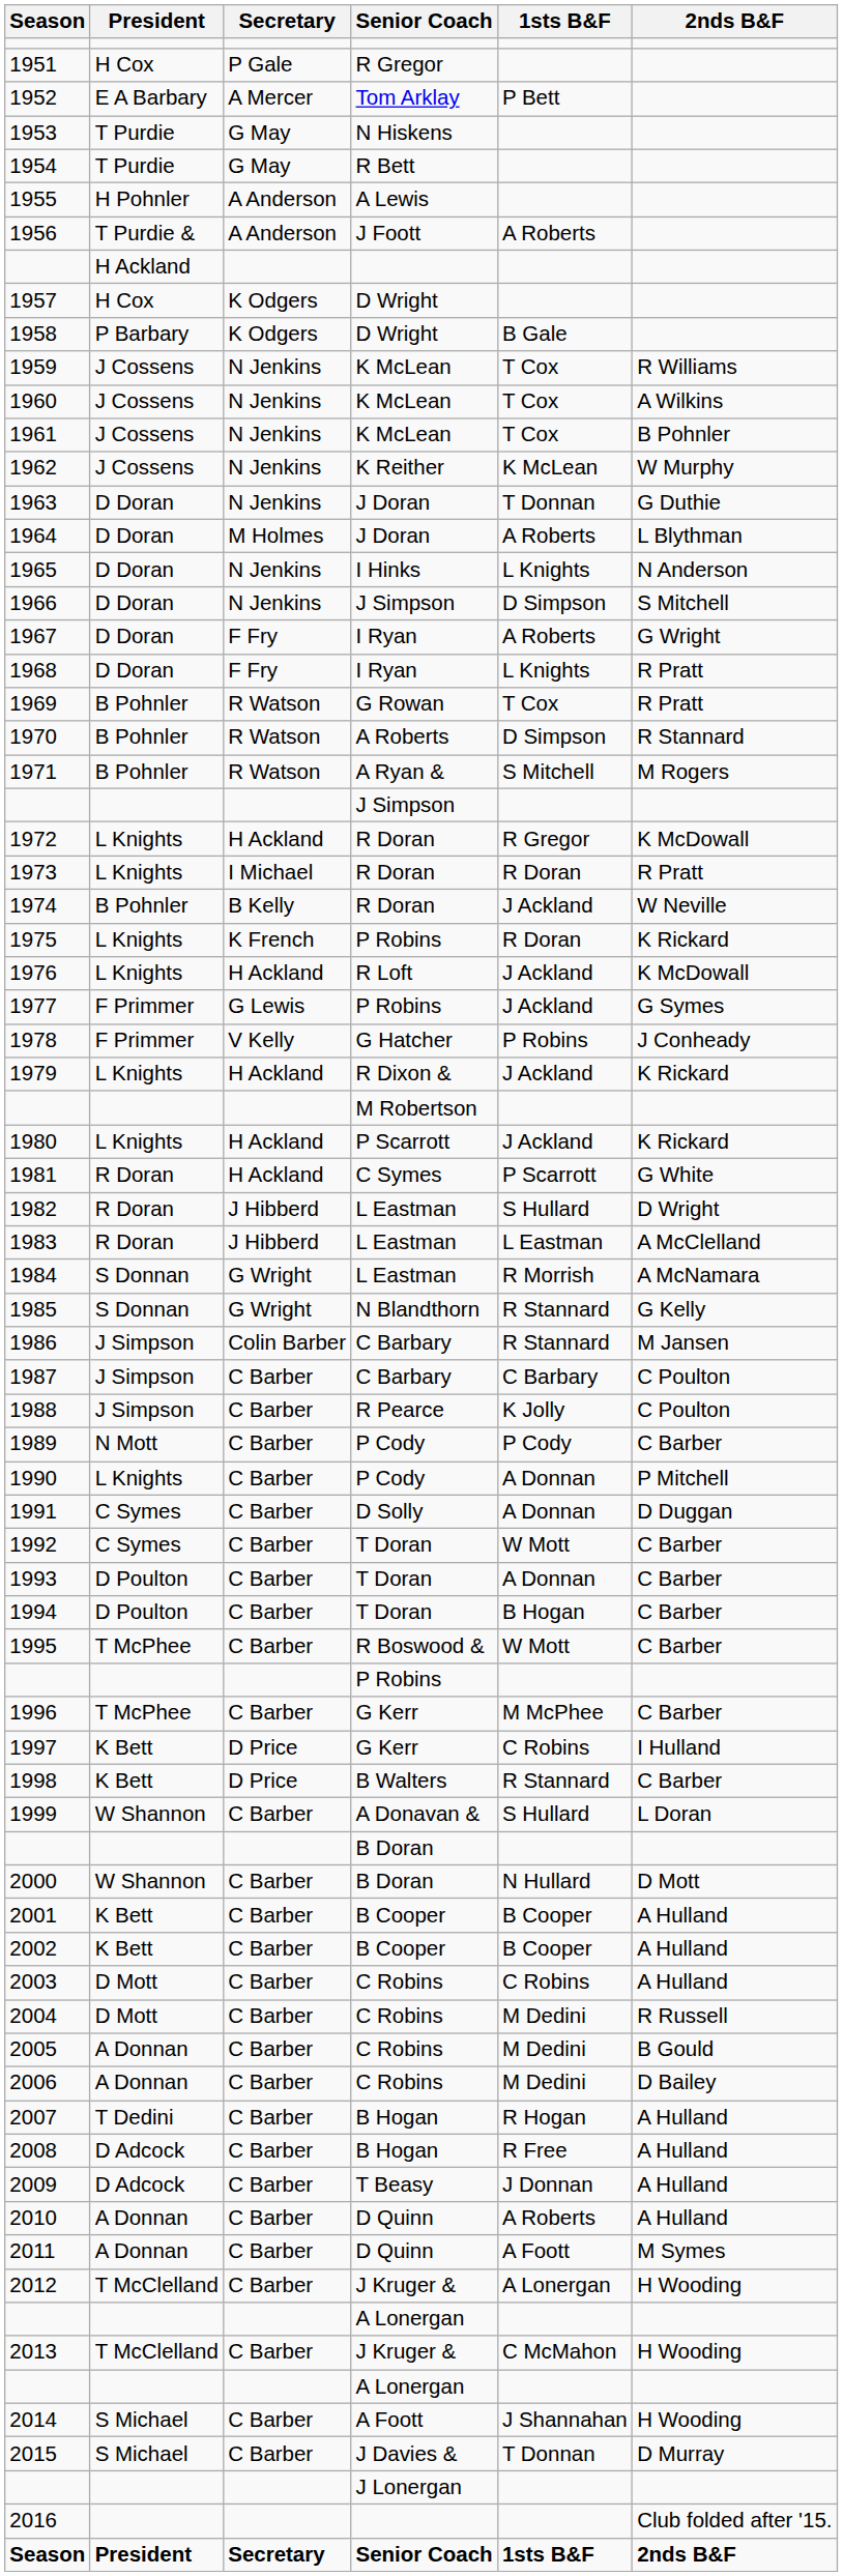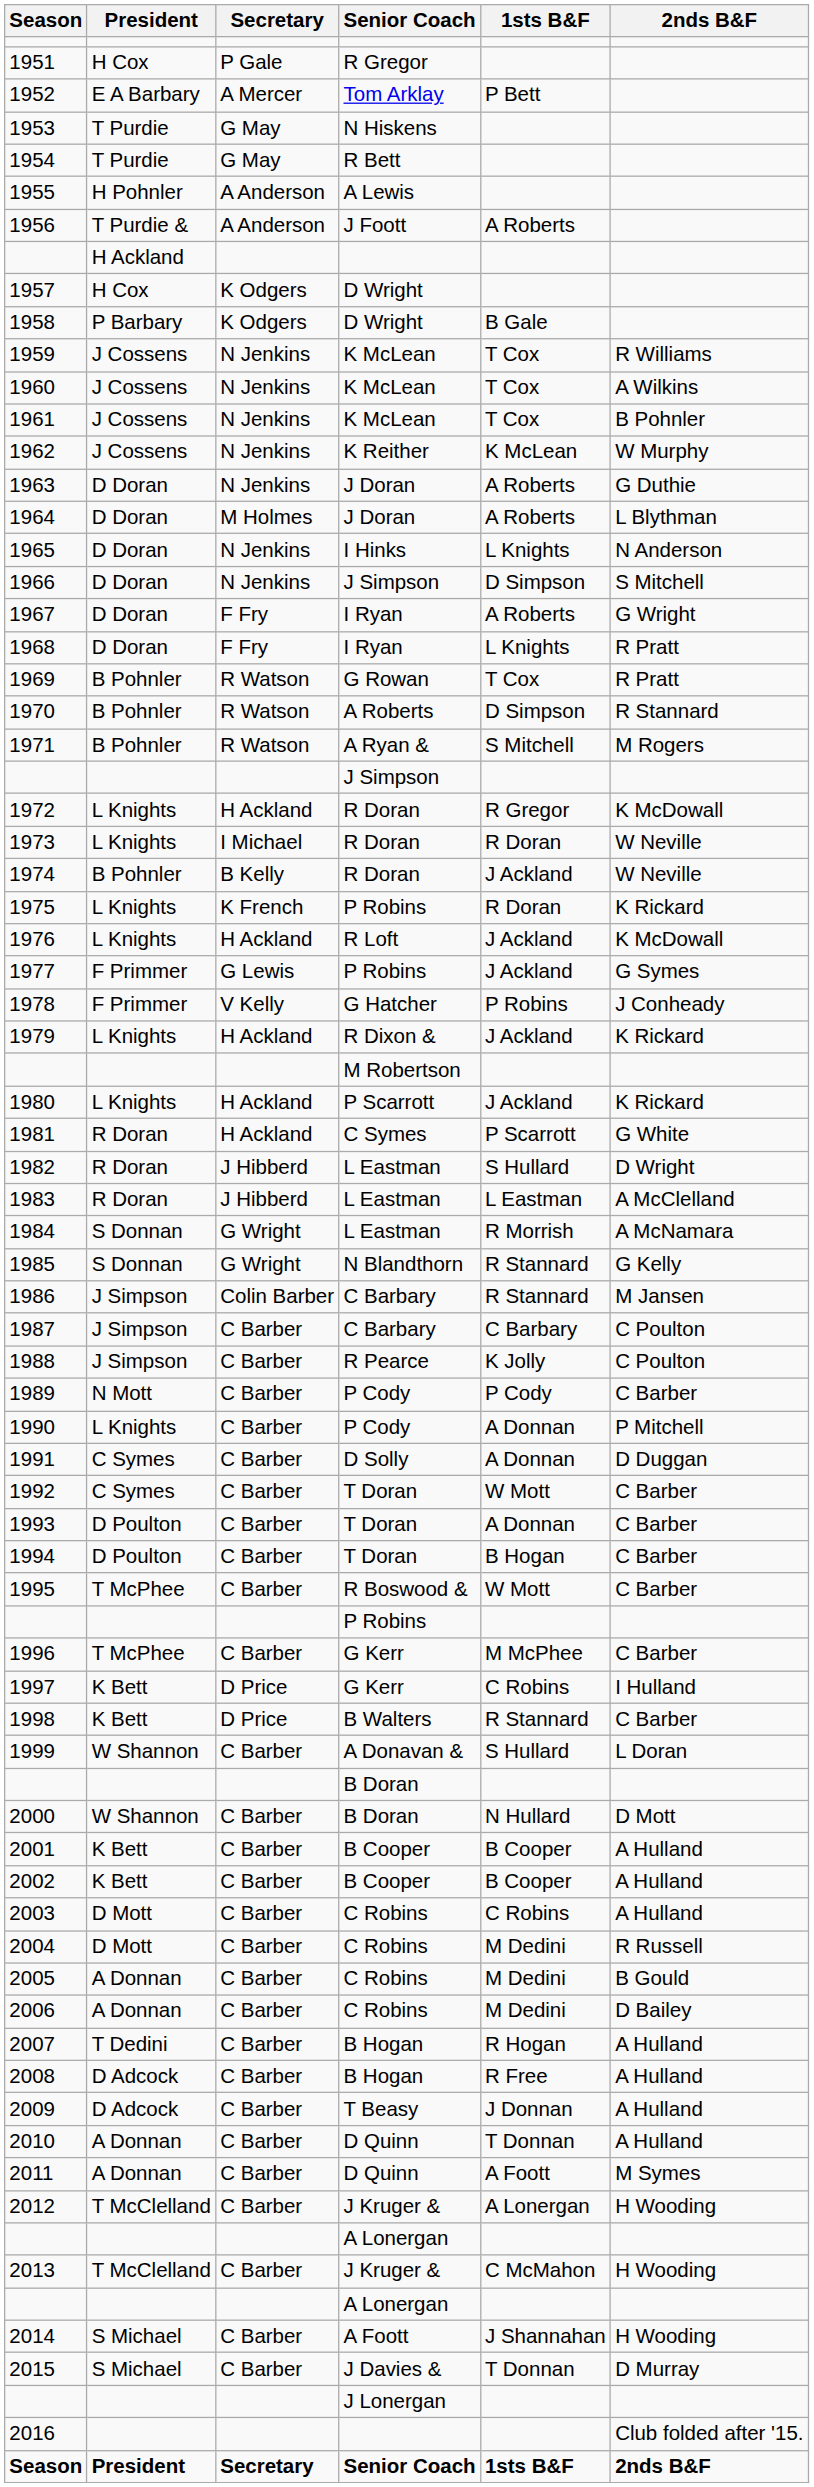1963 | 1sts B&F: T Donnan -> A Roberts
1973 | 2nds B&F: R Pratt -> W Neville
2010 | 1sts B&F: A Roberts -> T Donnan
